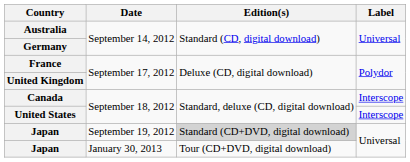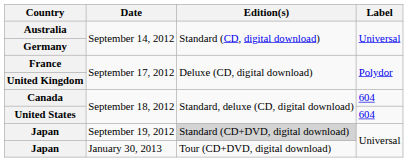Canada | Label: Interscope -> 604
United States | Label: Interscope -> 604
